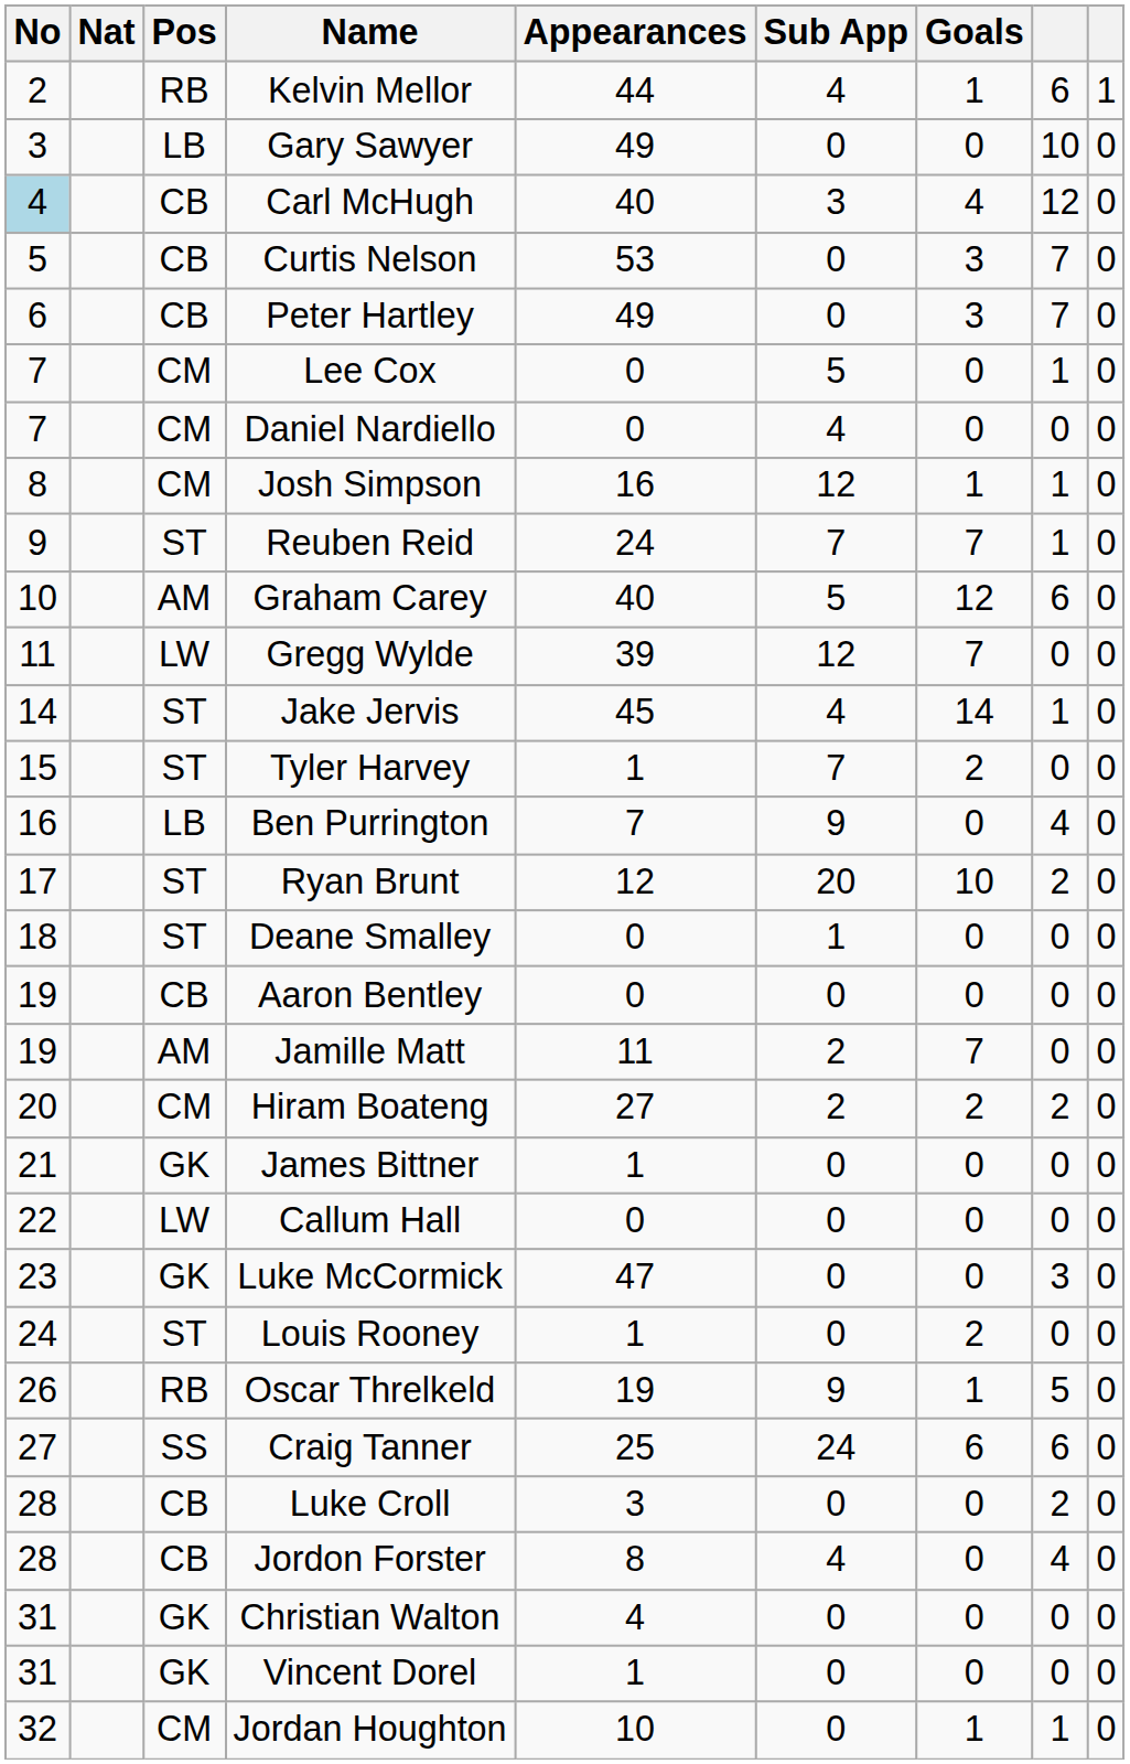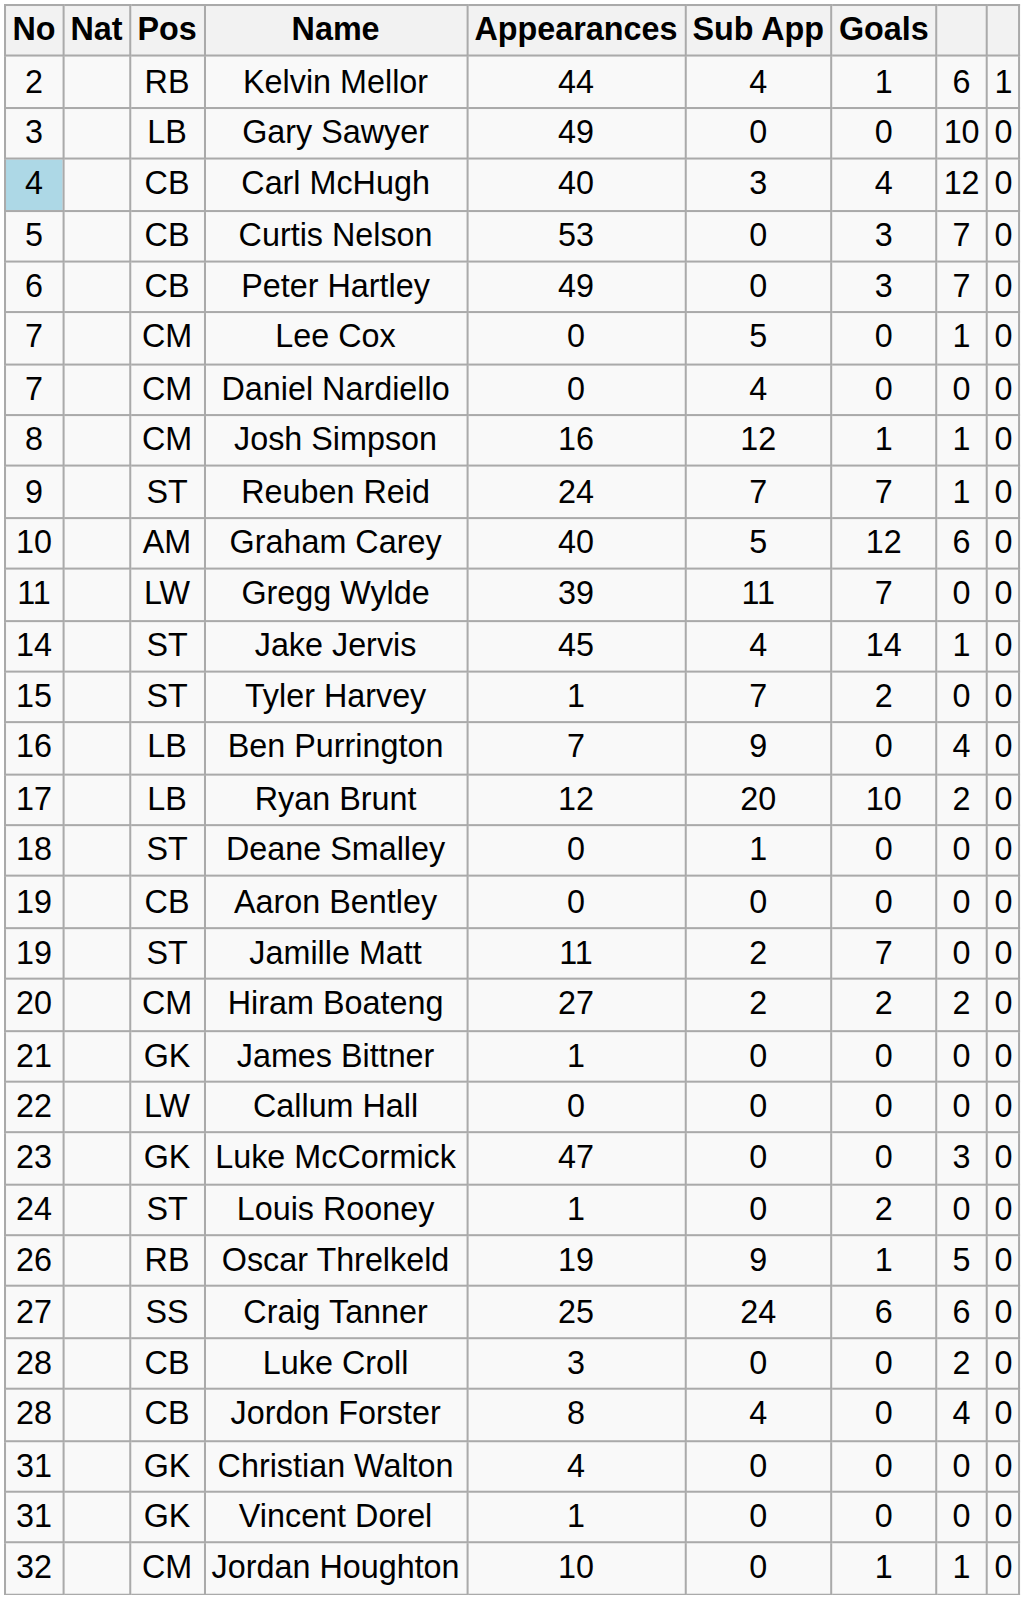Gregg Wylde | Sub App: 12 -> 11
Ryan Brunt | Pos: ST -> LB
Jamille Matt | Pos: AM -> ST
